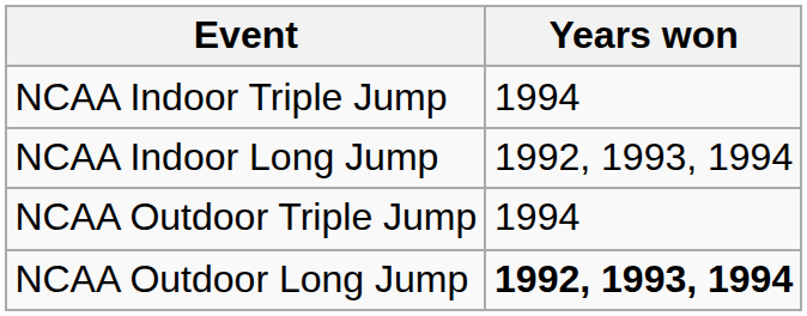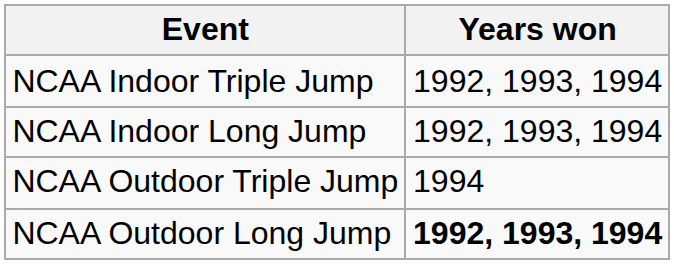NCAA Indoor Triple Jump | Years won: 1994 -> 1992, 1993, 1994
